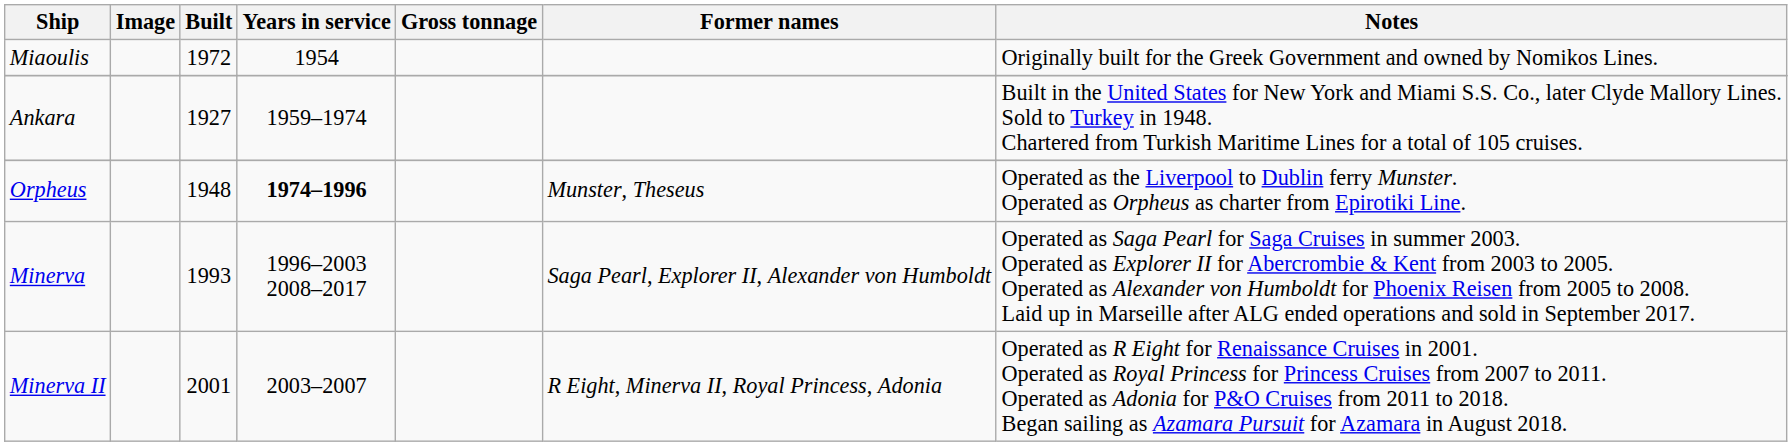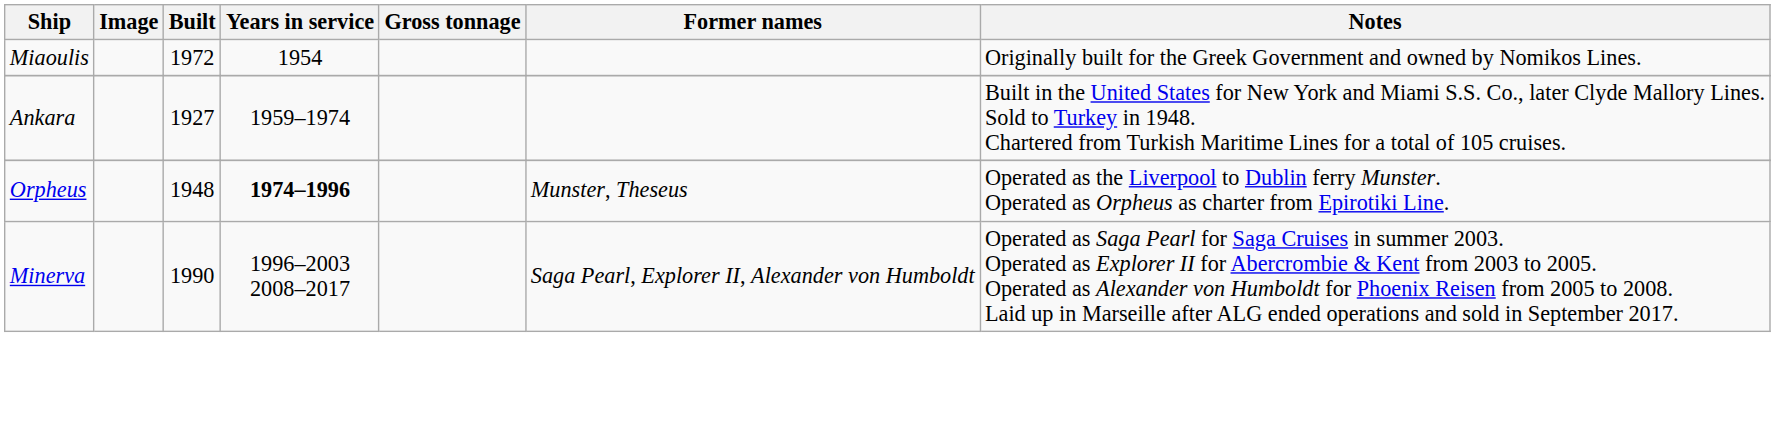Minerva | Built: 1993 -> 1990
- row: Minerva II | 2001 | 2003–2007 | R Eight, Minerva II, Royal Princess, Adonia | Operated as R Eight for Renaissance Cruises in 2001. Operated as Royal Princess for Princess Cruises from 2007 to 2011. Operated as Adonia for P&O Cruises from 2011 to 2018. Began sailing as Azamara Pursuit for Azamara in August 2018.
